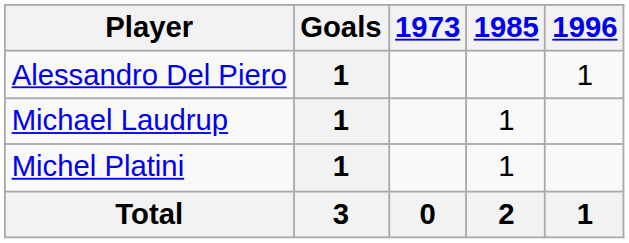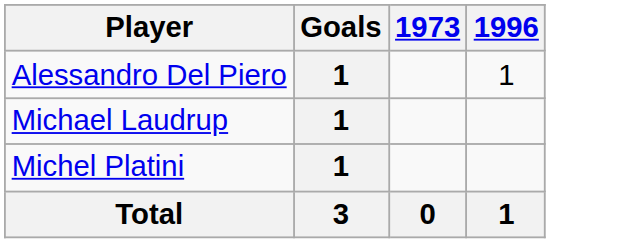- column: 1985 | 1 | 1 | 2
